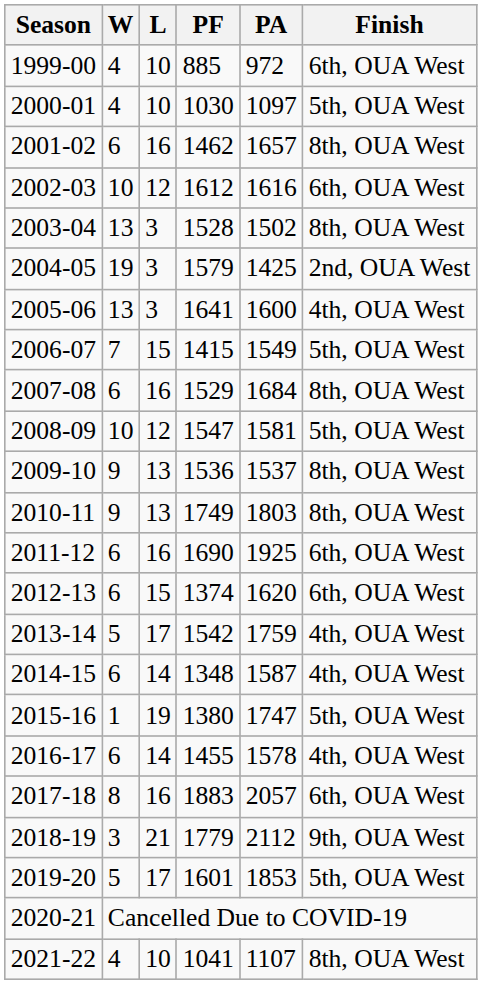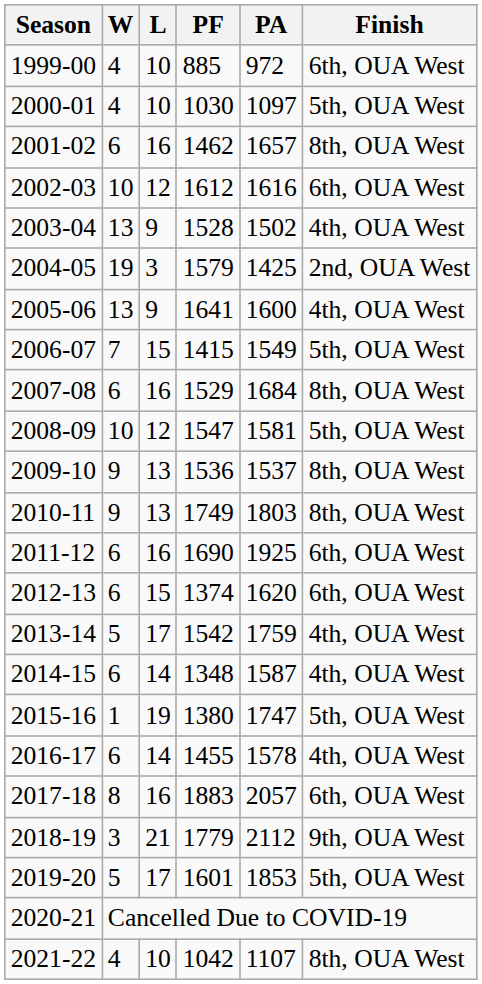2003-04 | L: 3 -> 9
2003-04 | Finish: 8th, OUA West -> 4th, OUA West
2005-06 | L: 3 -> 9
2021-22 | PF: 1041 -> 1042
